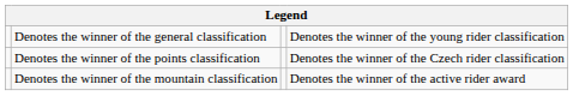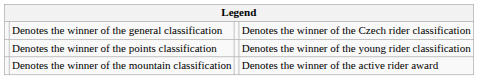Denotes the winner of the general classification | column 4: Denotes the winner of the young rider classification -> Denotes the winner of the Czech rider classification
Denotes the winner of the points classification | column 4: Denotes the winner of the Czech rider classification -> Denotes the winner of the young rider classification
